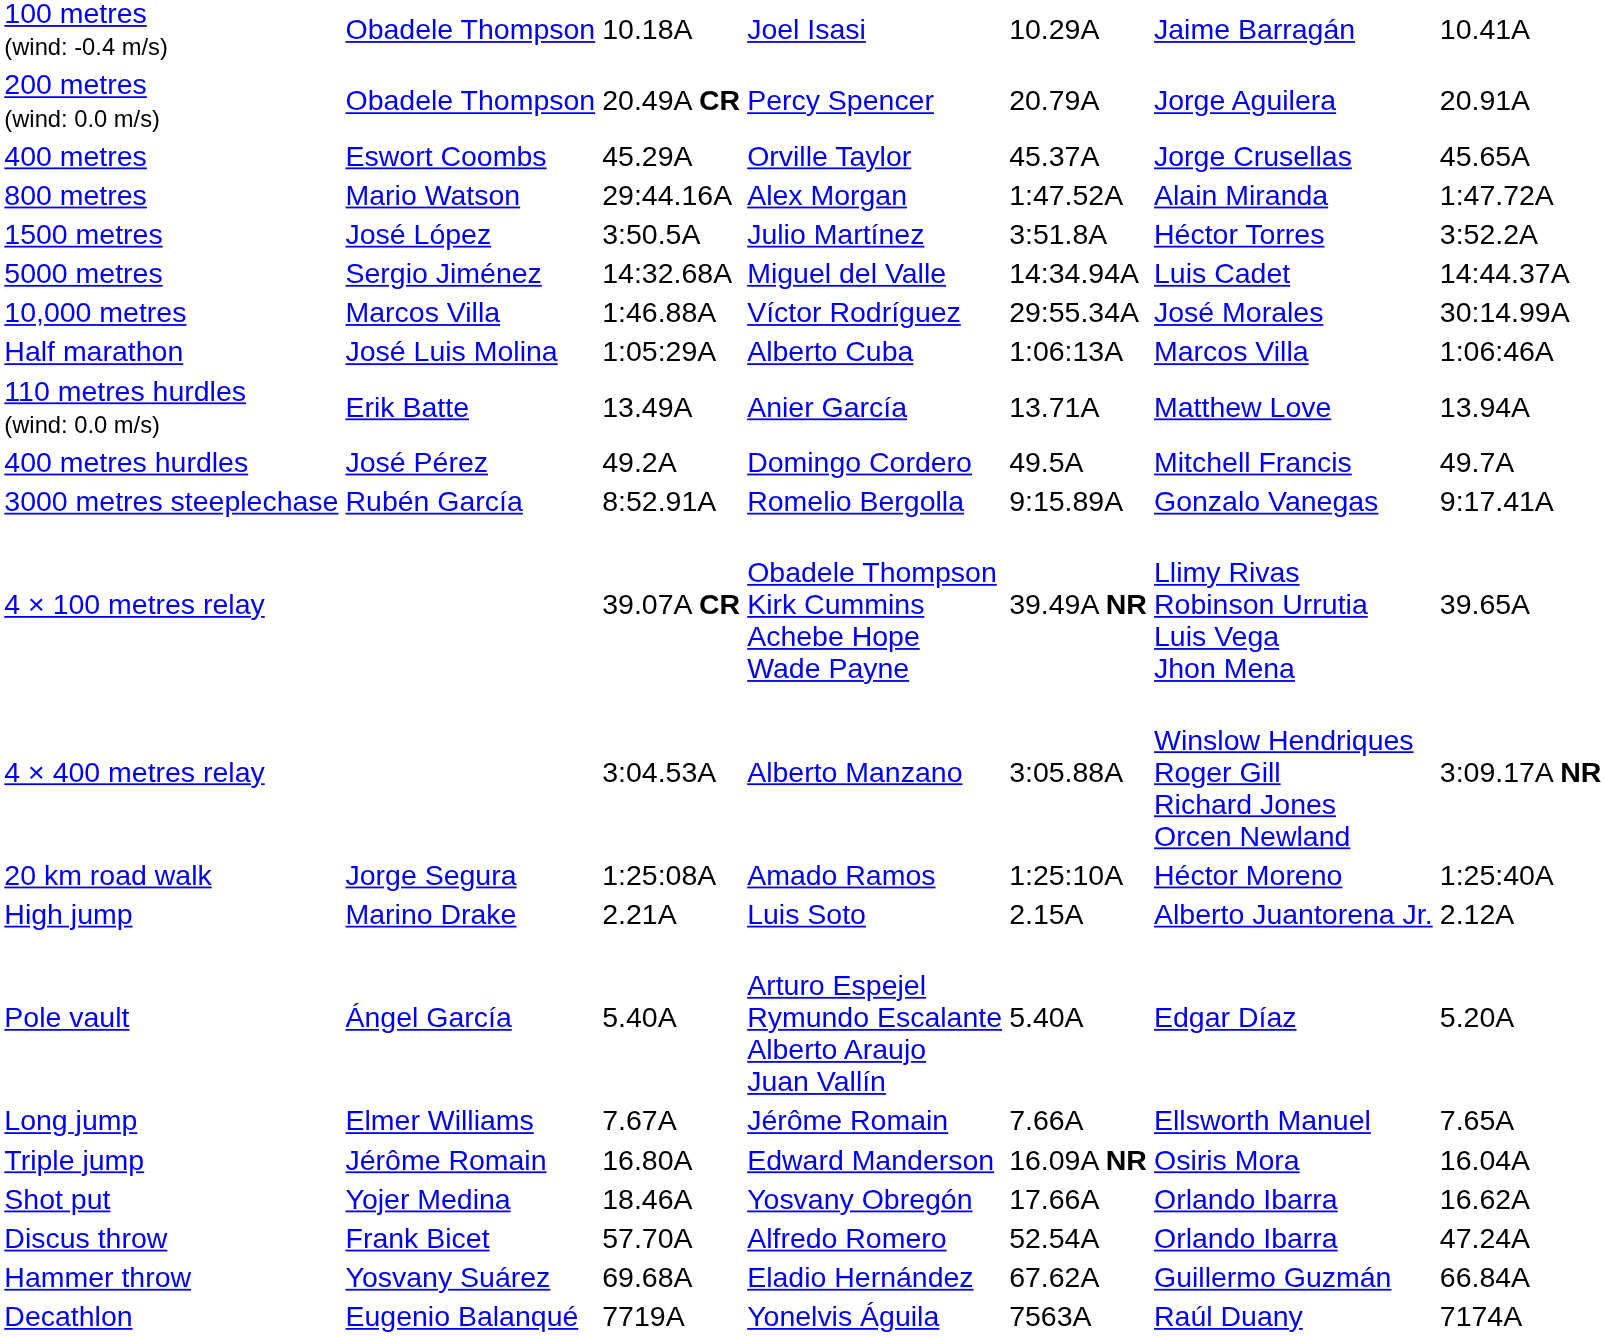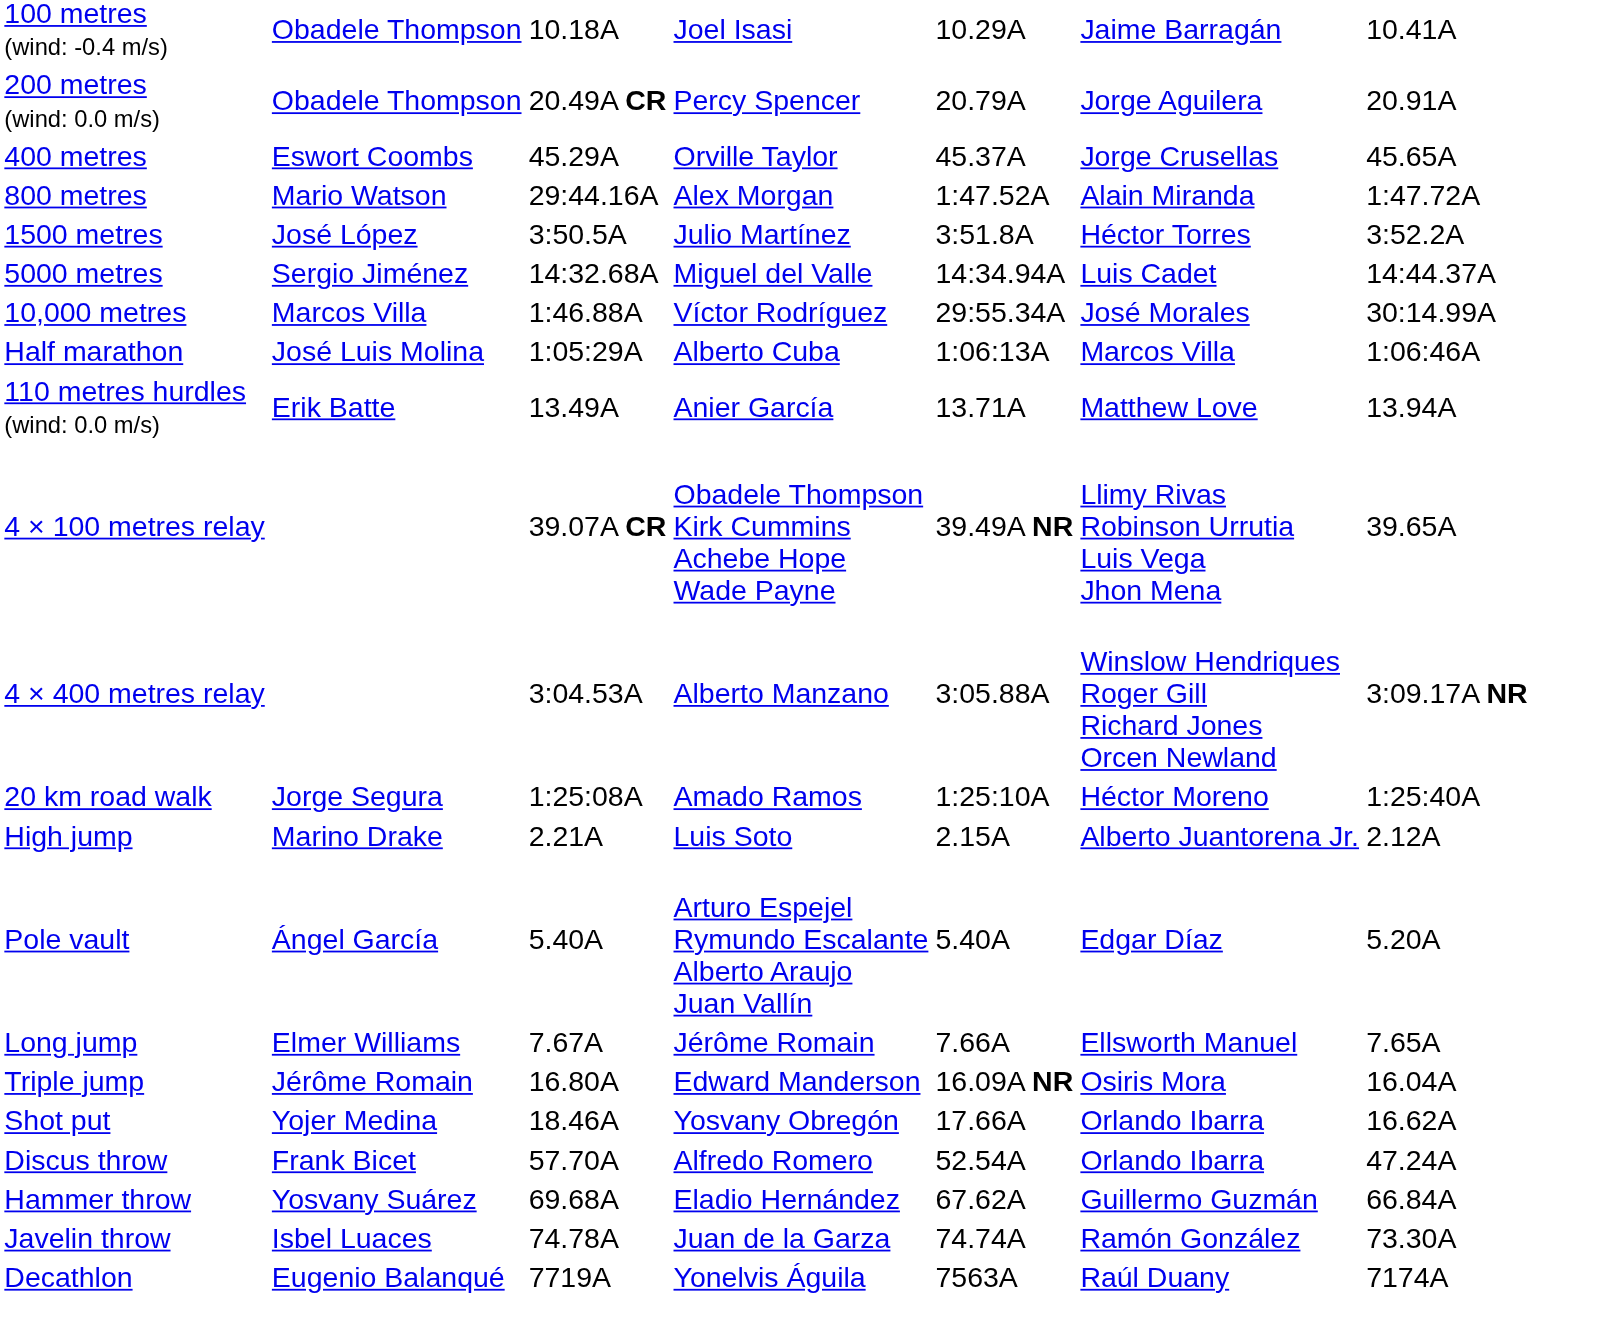- row: 400 metres hurdles | José Pérez | 49.2A | Domingo Cordero | 49.5A | Mitchell Francis | 49.7A
- row: 3000 metres steeplechase | Rubén García | 8:52.91A | Romelio Bergolla | 9:15.89A | Gonzalo Vanegas | 9:17.41A
+ row: Javelin throw | Isbel Luaces | 74.78A | Juan de la Garza | 74.74A | Ramón González | 73.30A
